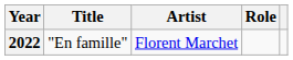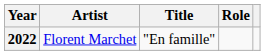columns swapped: Title <-> Artist
